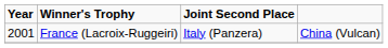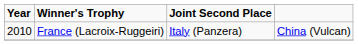France (Lacroix-Ruggeiri) | Year: 2001 -> 2010
